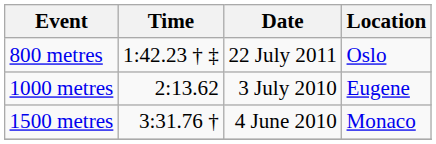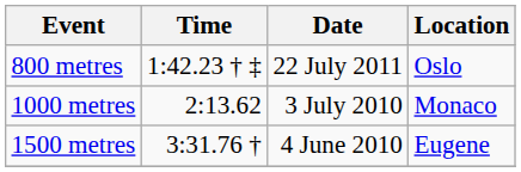1000 metres | Location: Eugene -> Monaco
1500 metres | Location: Monaco -> Eugene
